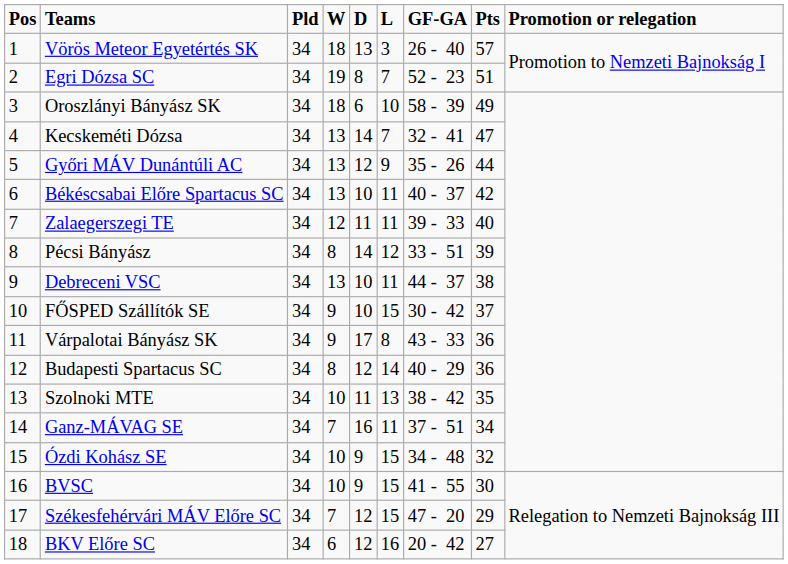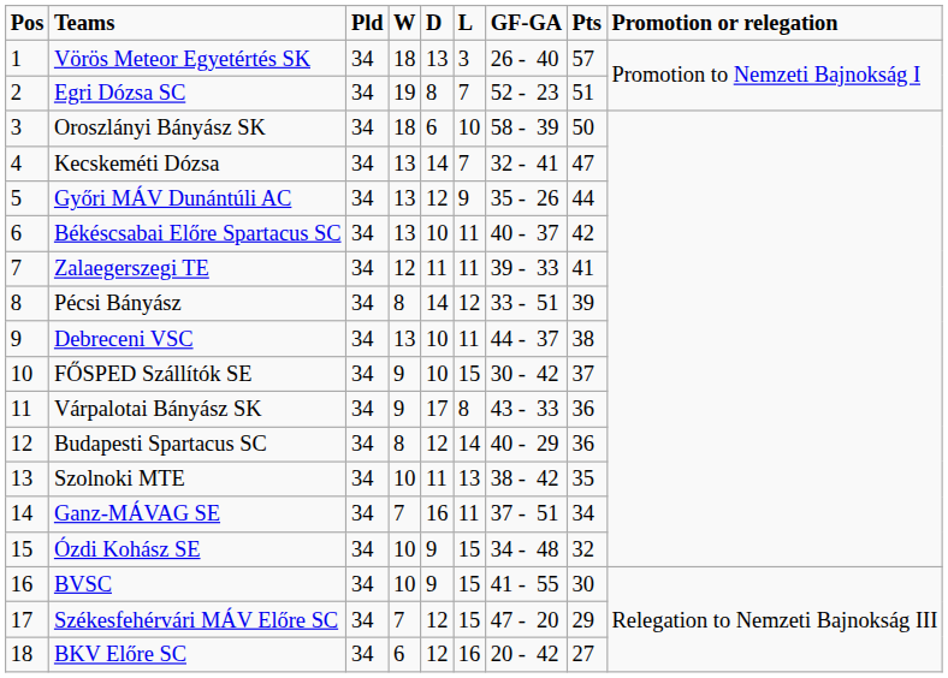Oroszlányi Bányász SK | Pts: 49 -> 50
Zalaegerszegi TE | Pts: 40 -> 41
